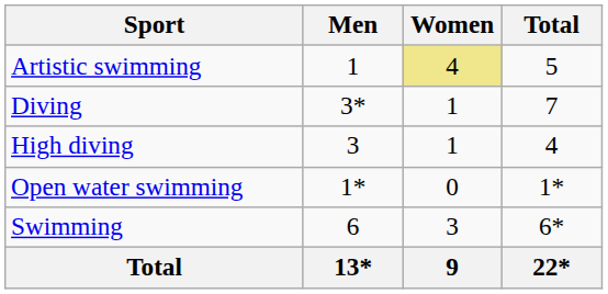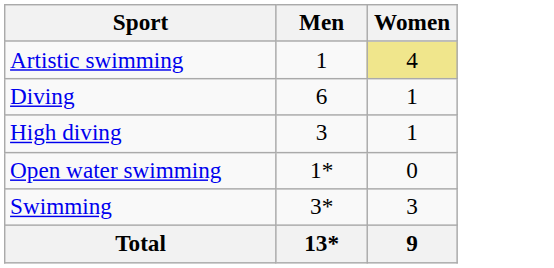- column: Total | 5 | 7 | 4 | 1* | 6* | 22*
Diving | Men: 3* -> 6
Swimming | Men: 6 -> 3*
